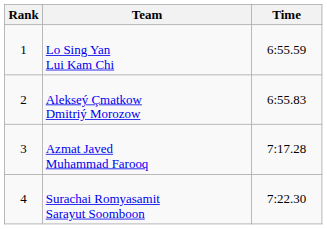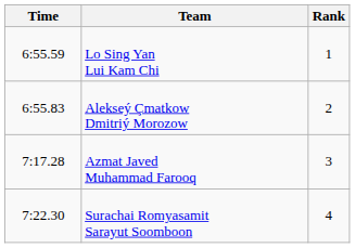columns swapped: Rank <-> Time
